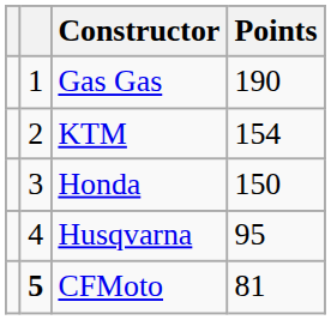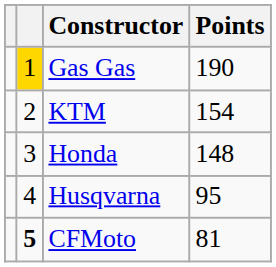Gas Gas | column 2: no background -> gold background
Honda | Points: 150 -> 148
